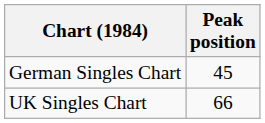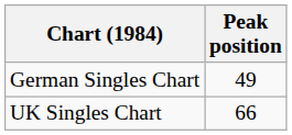German Singles Chart | Peak position: 45 -> 49
